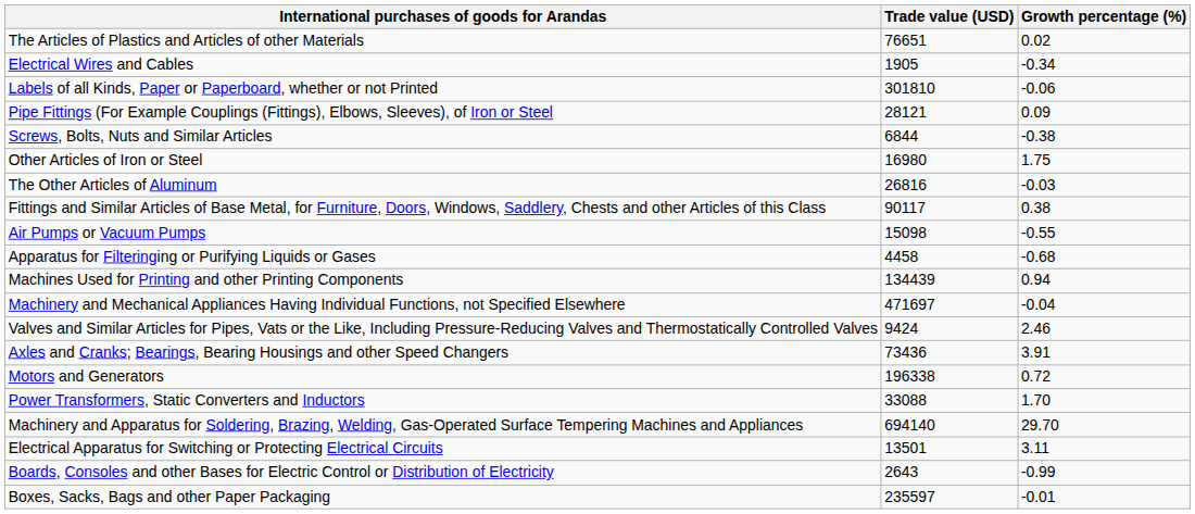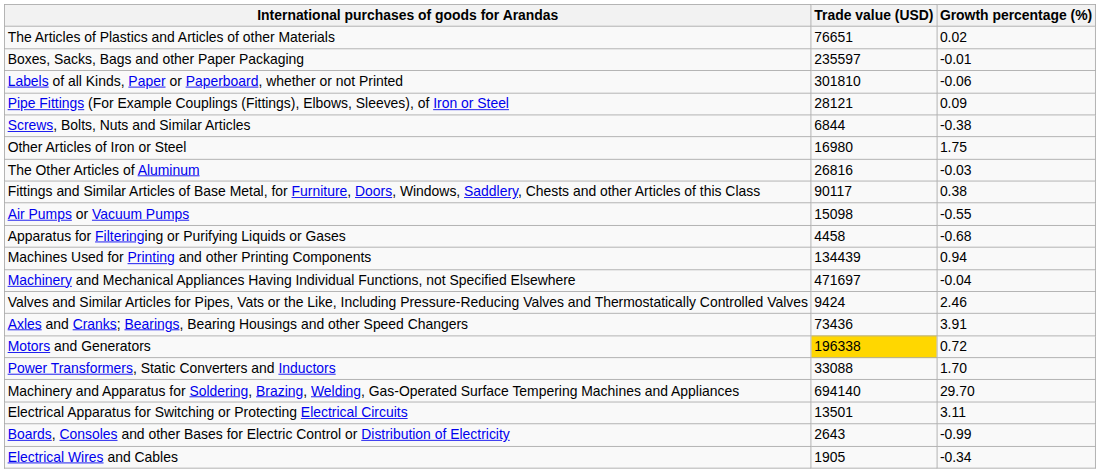rows swapped: Boxes, Sacks, Bags and other Paper Packaging <-> Electrical Wires and Cables
Motors and Generators | Trade value (USD): no background -> gold background
